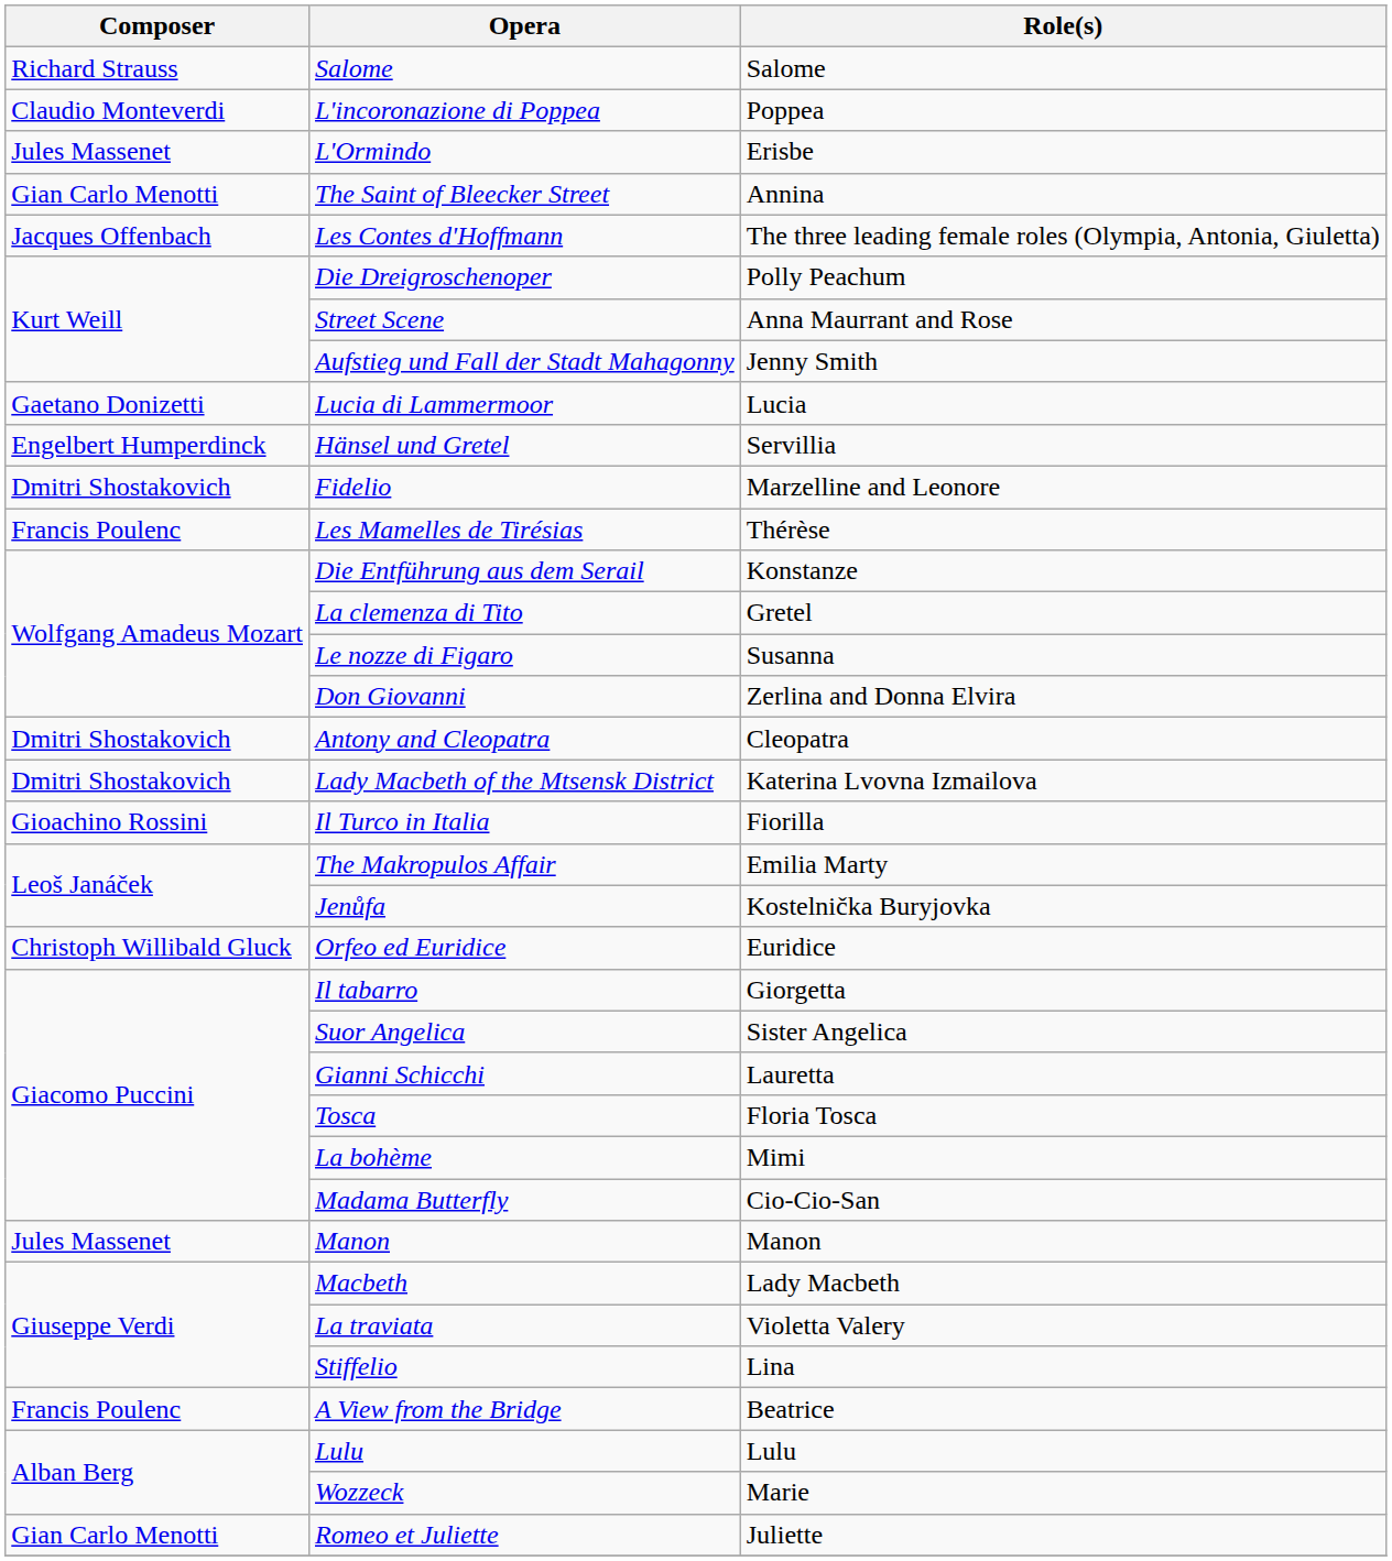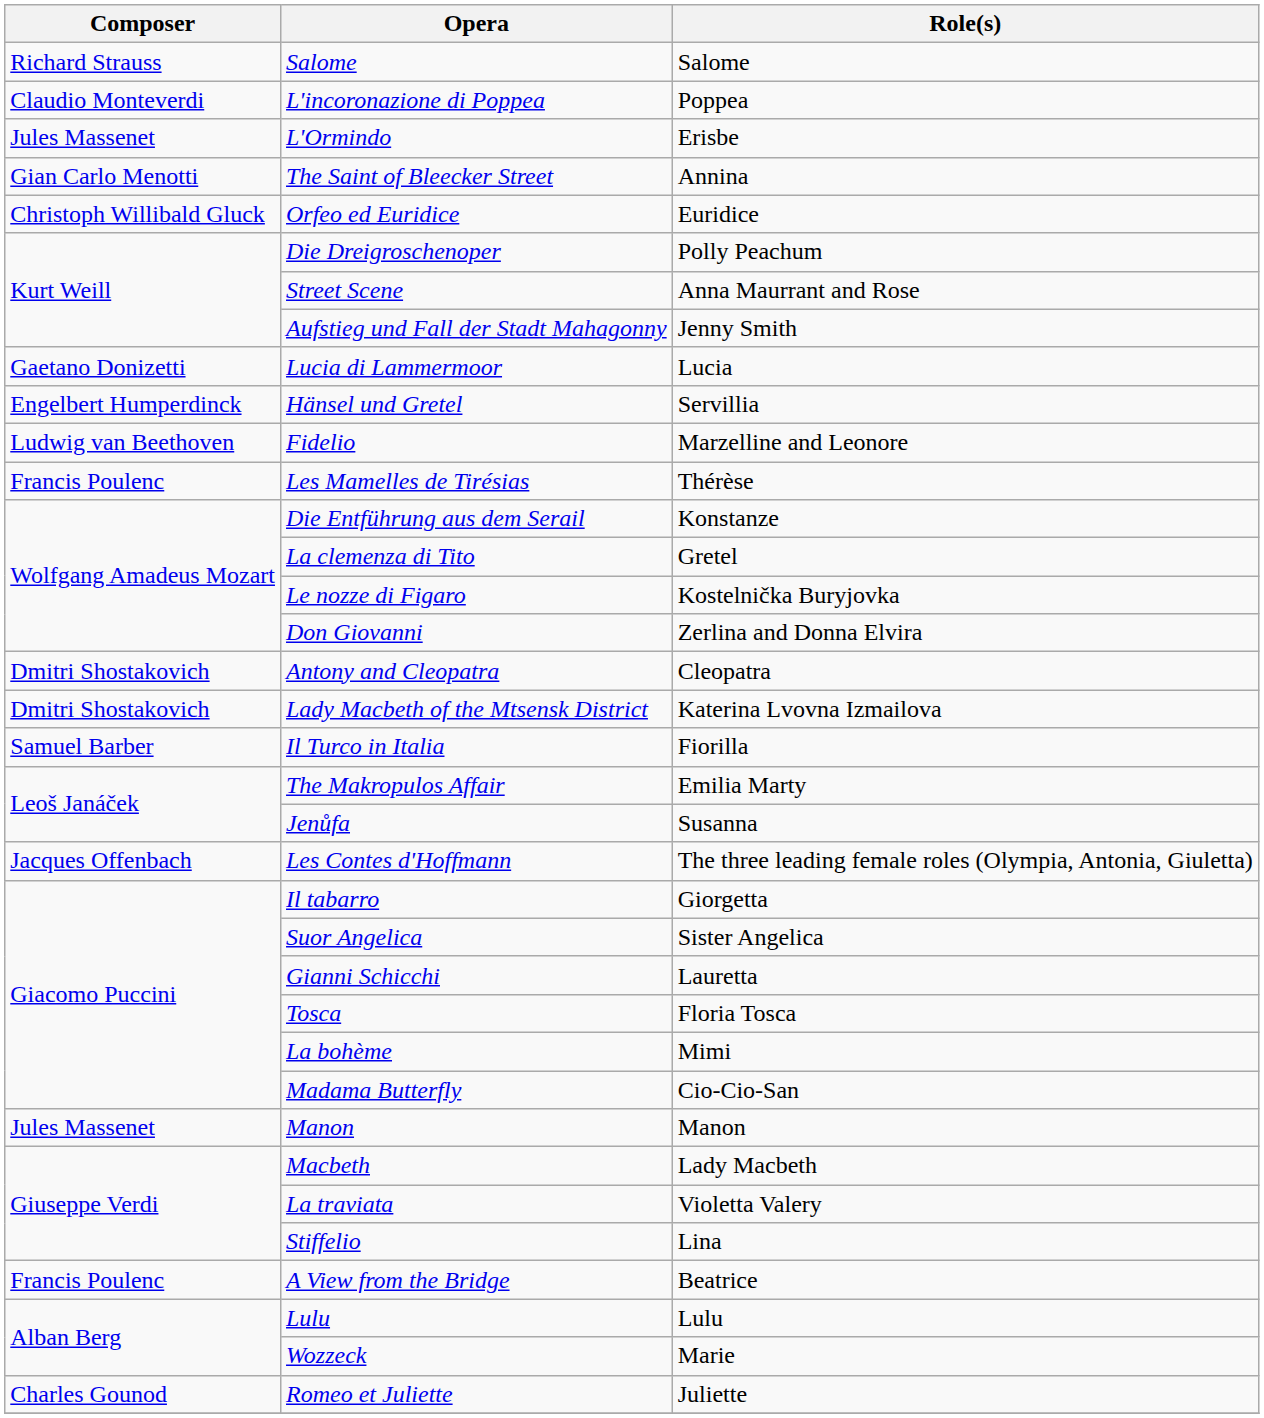rows swapped: Orfeo ed Euridice <-> Les Contes d'Hoffmann
Fidelio | Composer: Dmitri Shostakovich -> Ludwig van Beethoven
Le nozze di Figaro | Role(s): Susanna -> Kostelnička Buryjovka
Il Turco in Italia | Composer: Gioachino Rossini -> Samuel Barber
Jenůfa | Role(s): Kostelnička Buryjovka -> Susanna
Romeo et Juliette | Composer: Gian Carlo Menotti -> Charles Gounod
